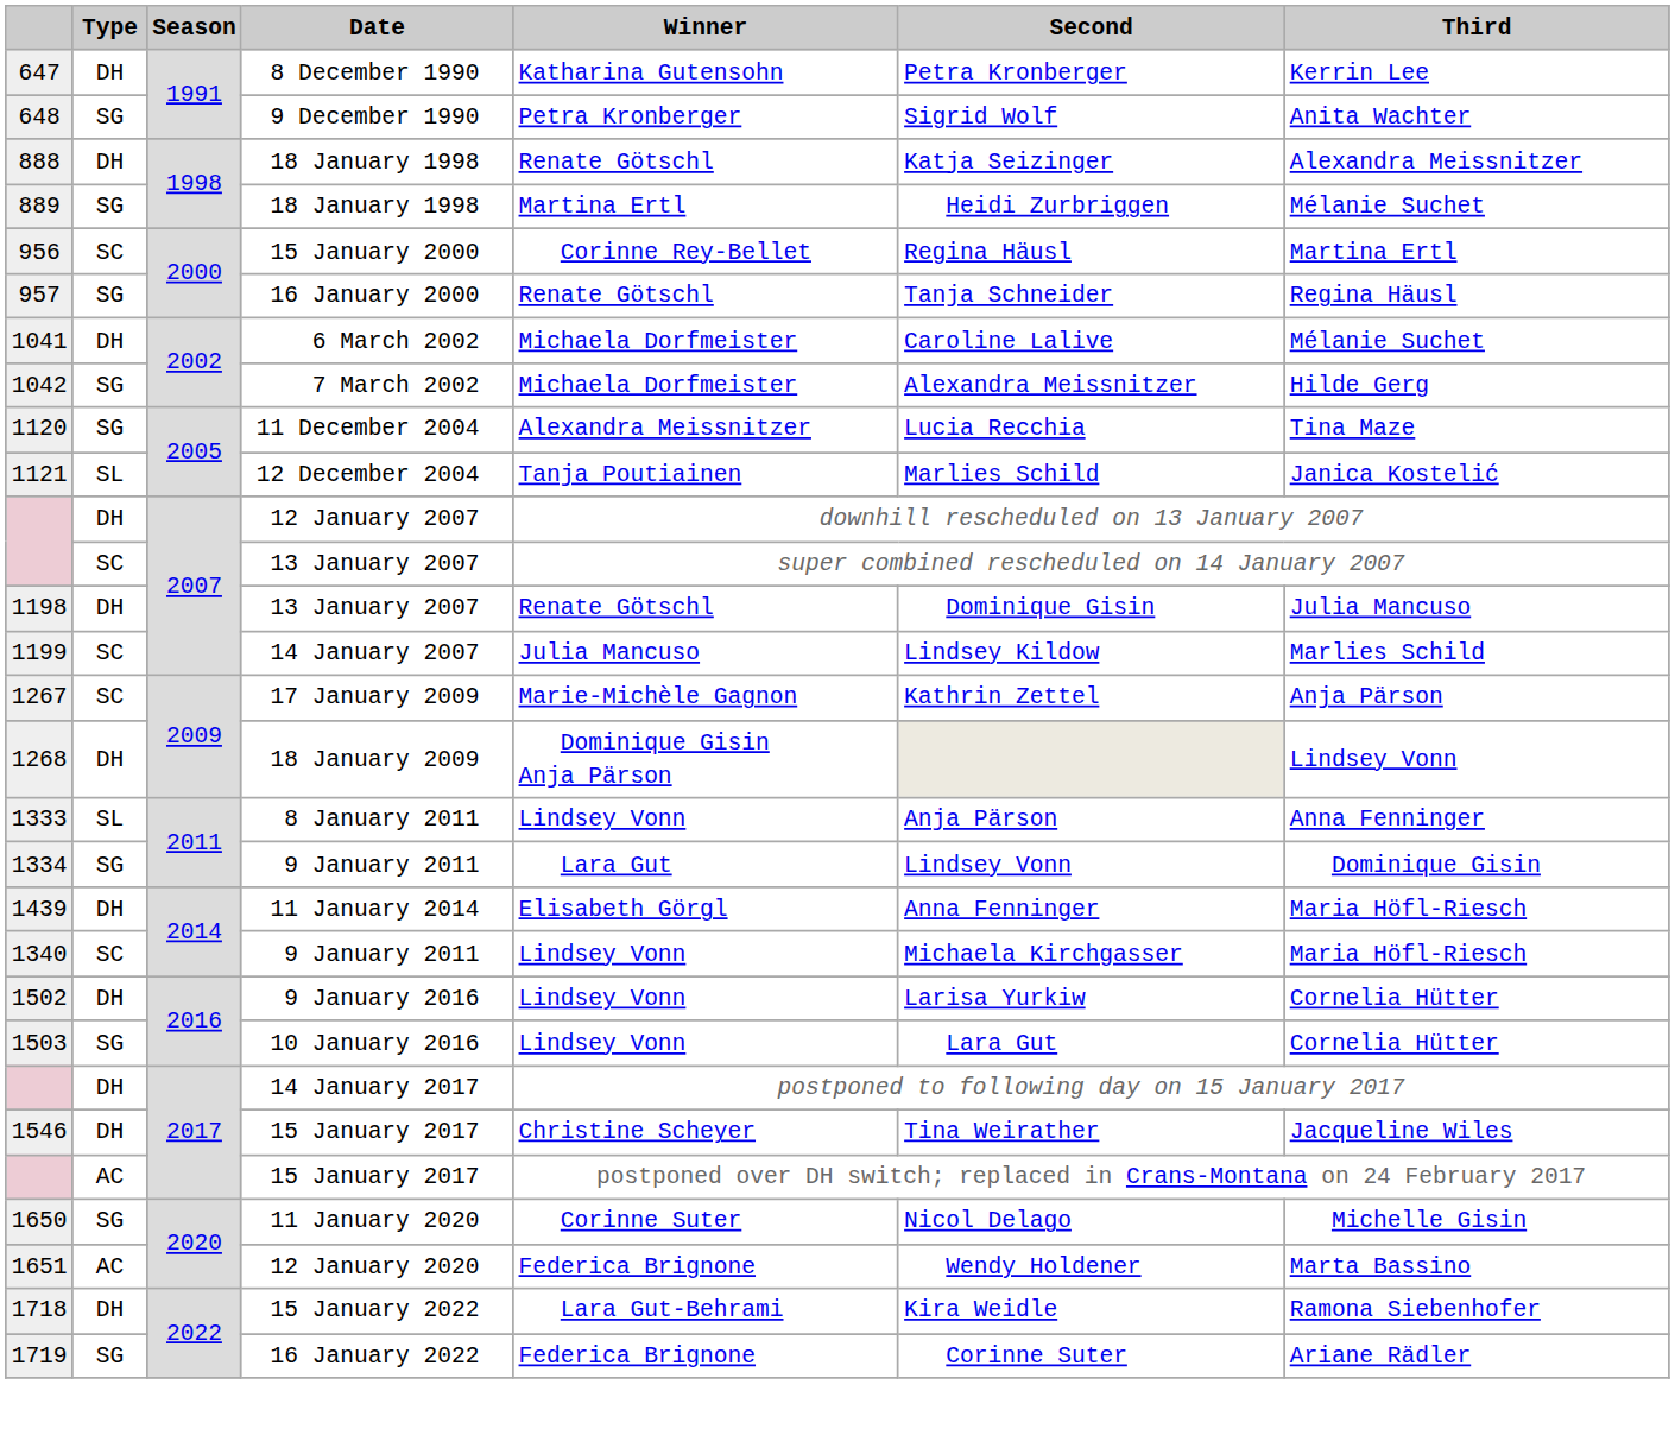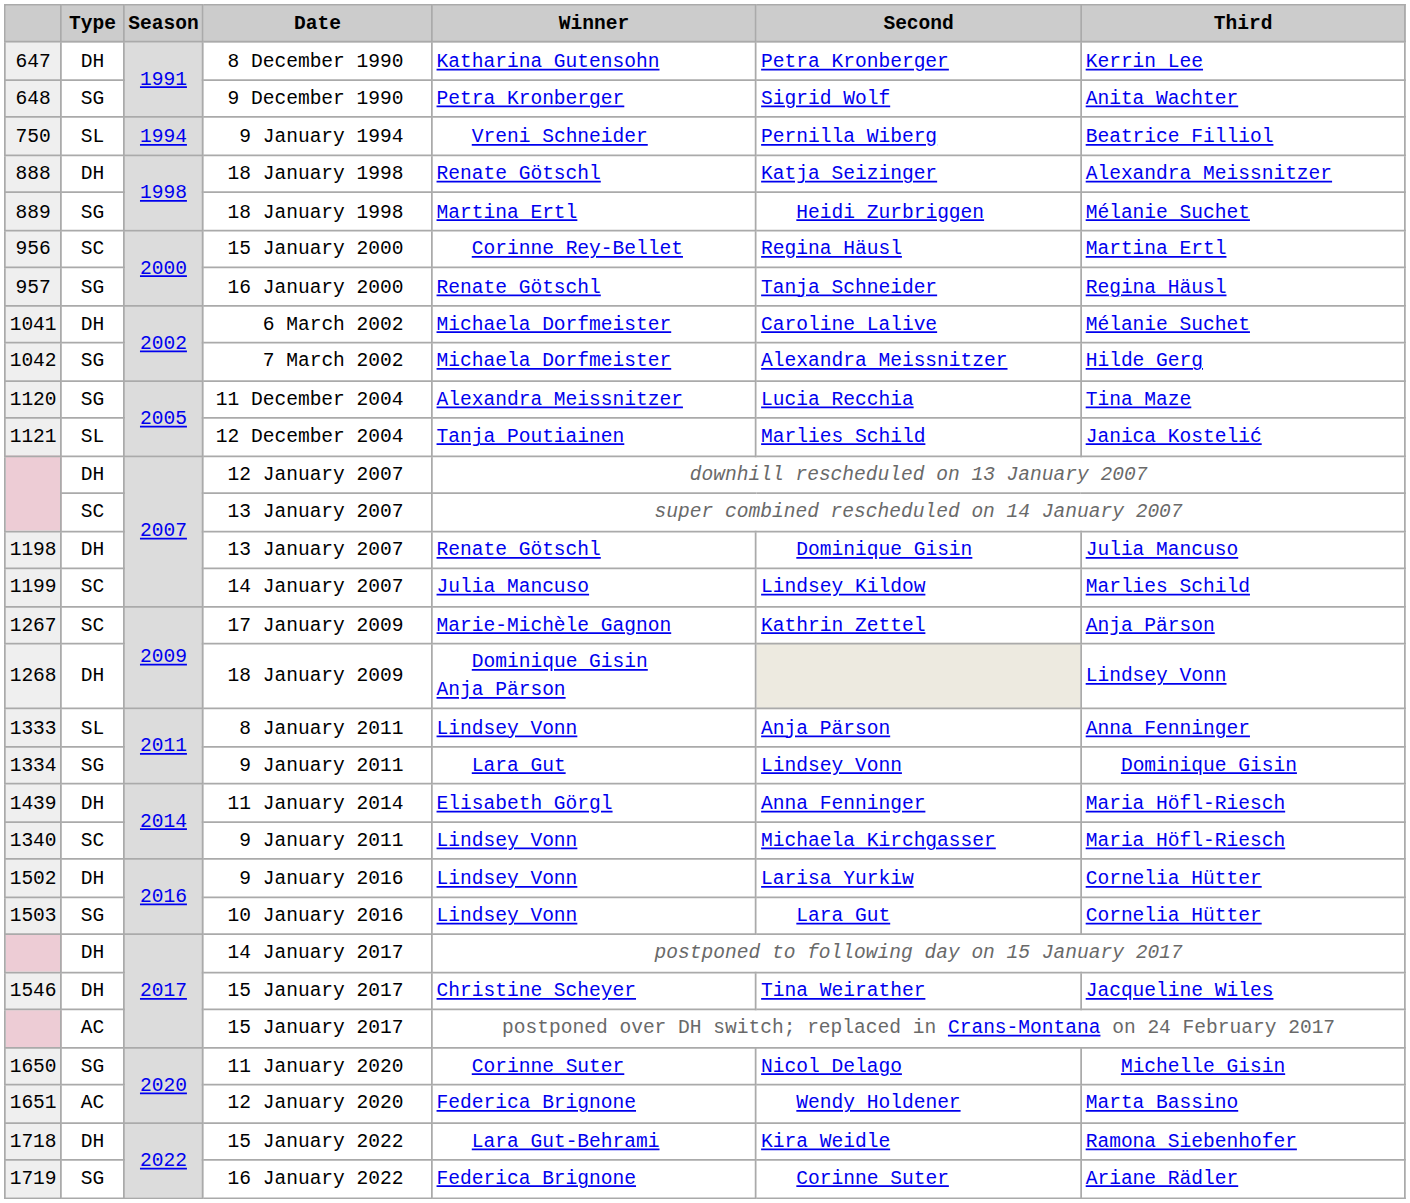+ row: 750 | SL | 1994 | 9 January 1994 | Vreni Schneider | Pernilla Wiberg | Beatrice Filliol
